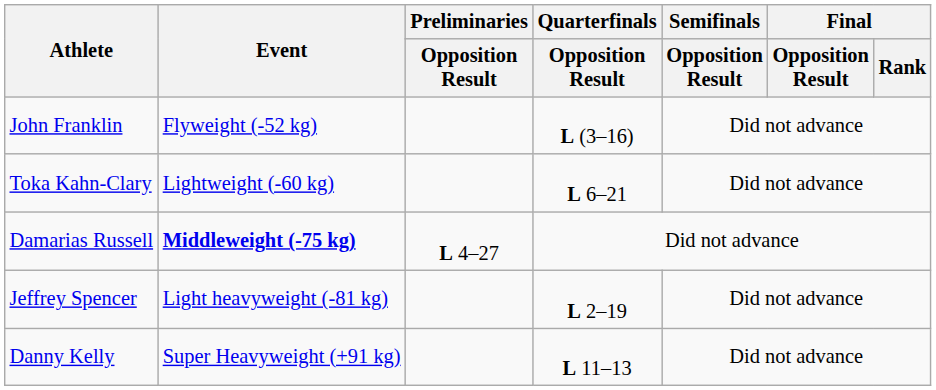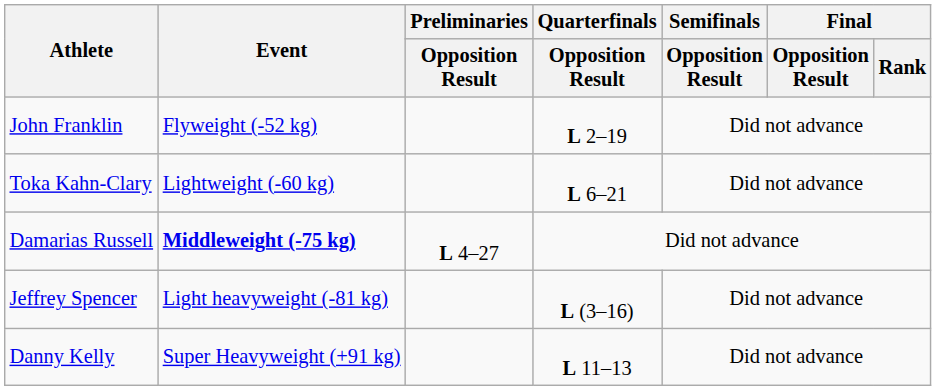John Franklin | Quarterfinals / Opposition Result: L (3–16) -> L 2–19
Jeffrey Spencer | Quarterfinals / Opposition Result: L 2–19 -> L (3–16)
